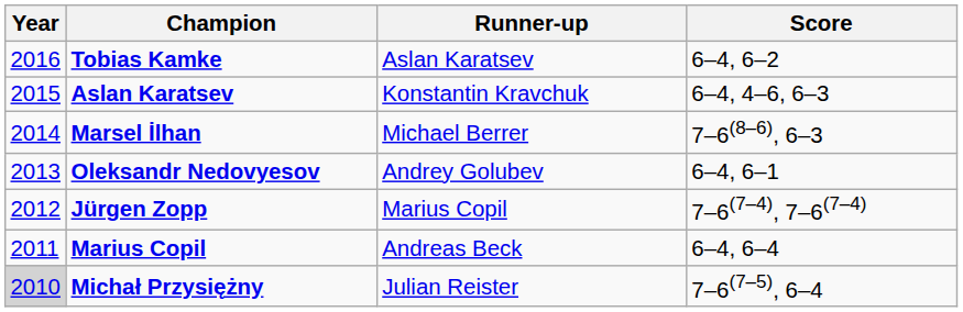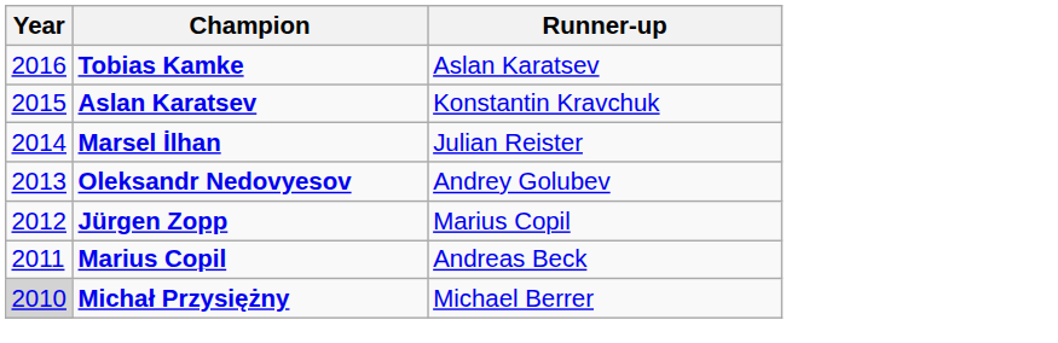- column: Score | 6–4, 6–2 | 6–4, 4–6, 6–3 | 7–6(8–6), 6–3 | 6–4, 6–1 | 7–6(7–4), 7–6(7–4) | 6–4, 6–4 | 7–6(7–5), 6–4
Marsel İlhan | Runner-up: Michael Berrer -> Julian Reister
Michał Przysiężny | Runner-up: Julian Reister -> Michael Berrer
